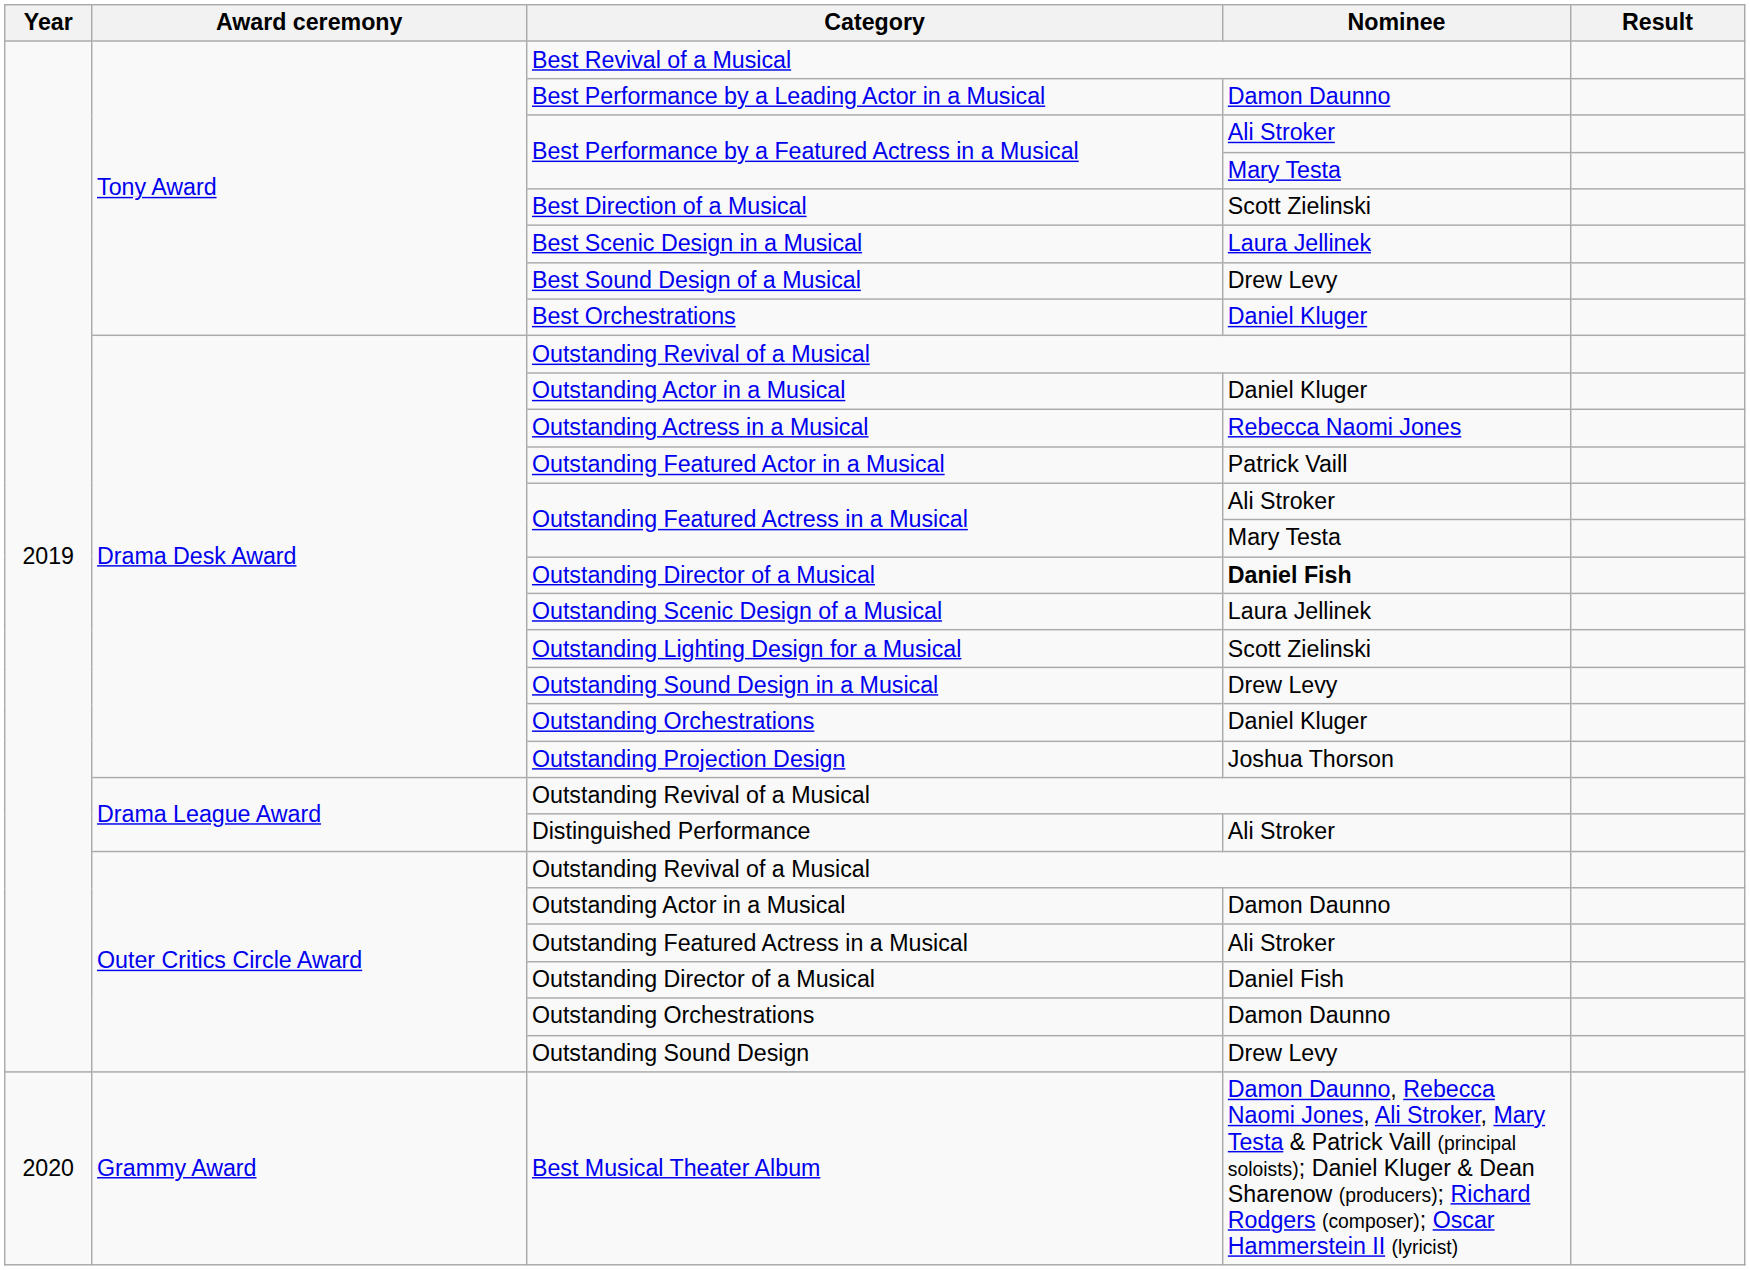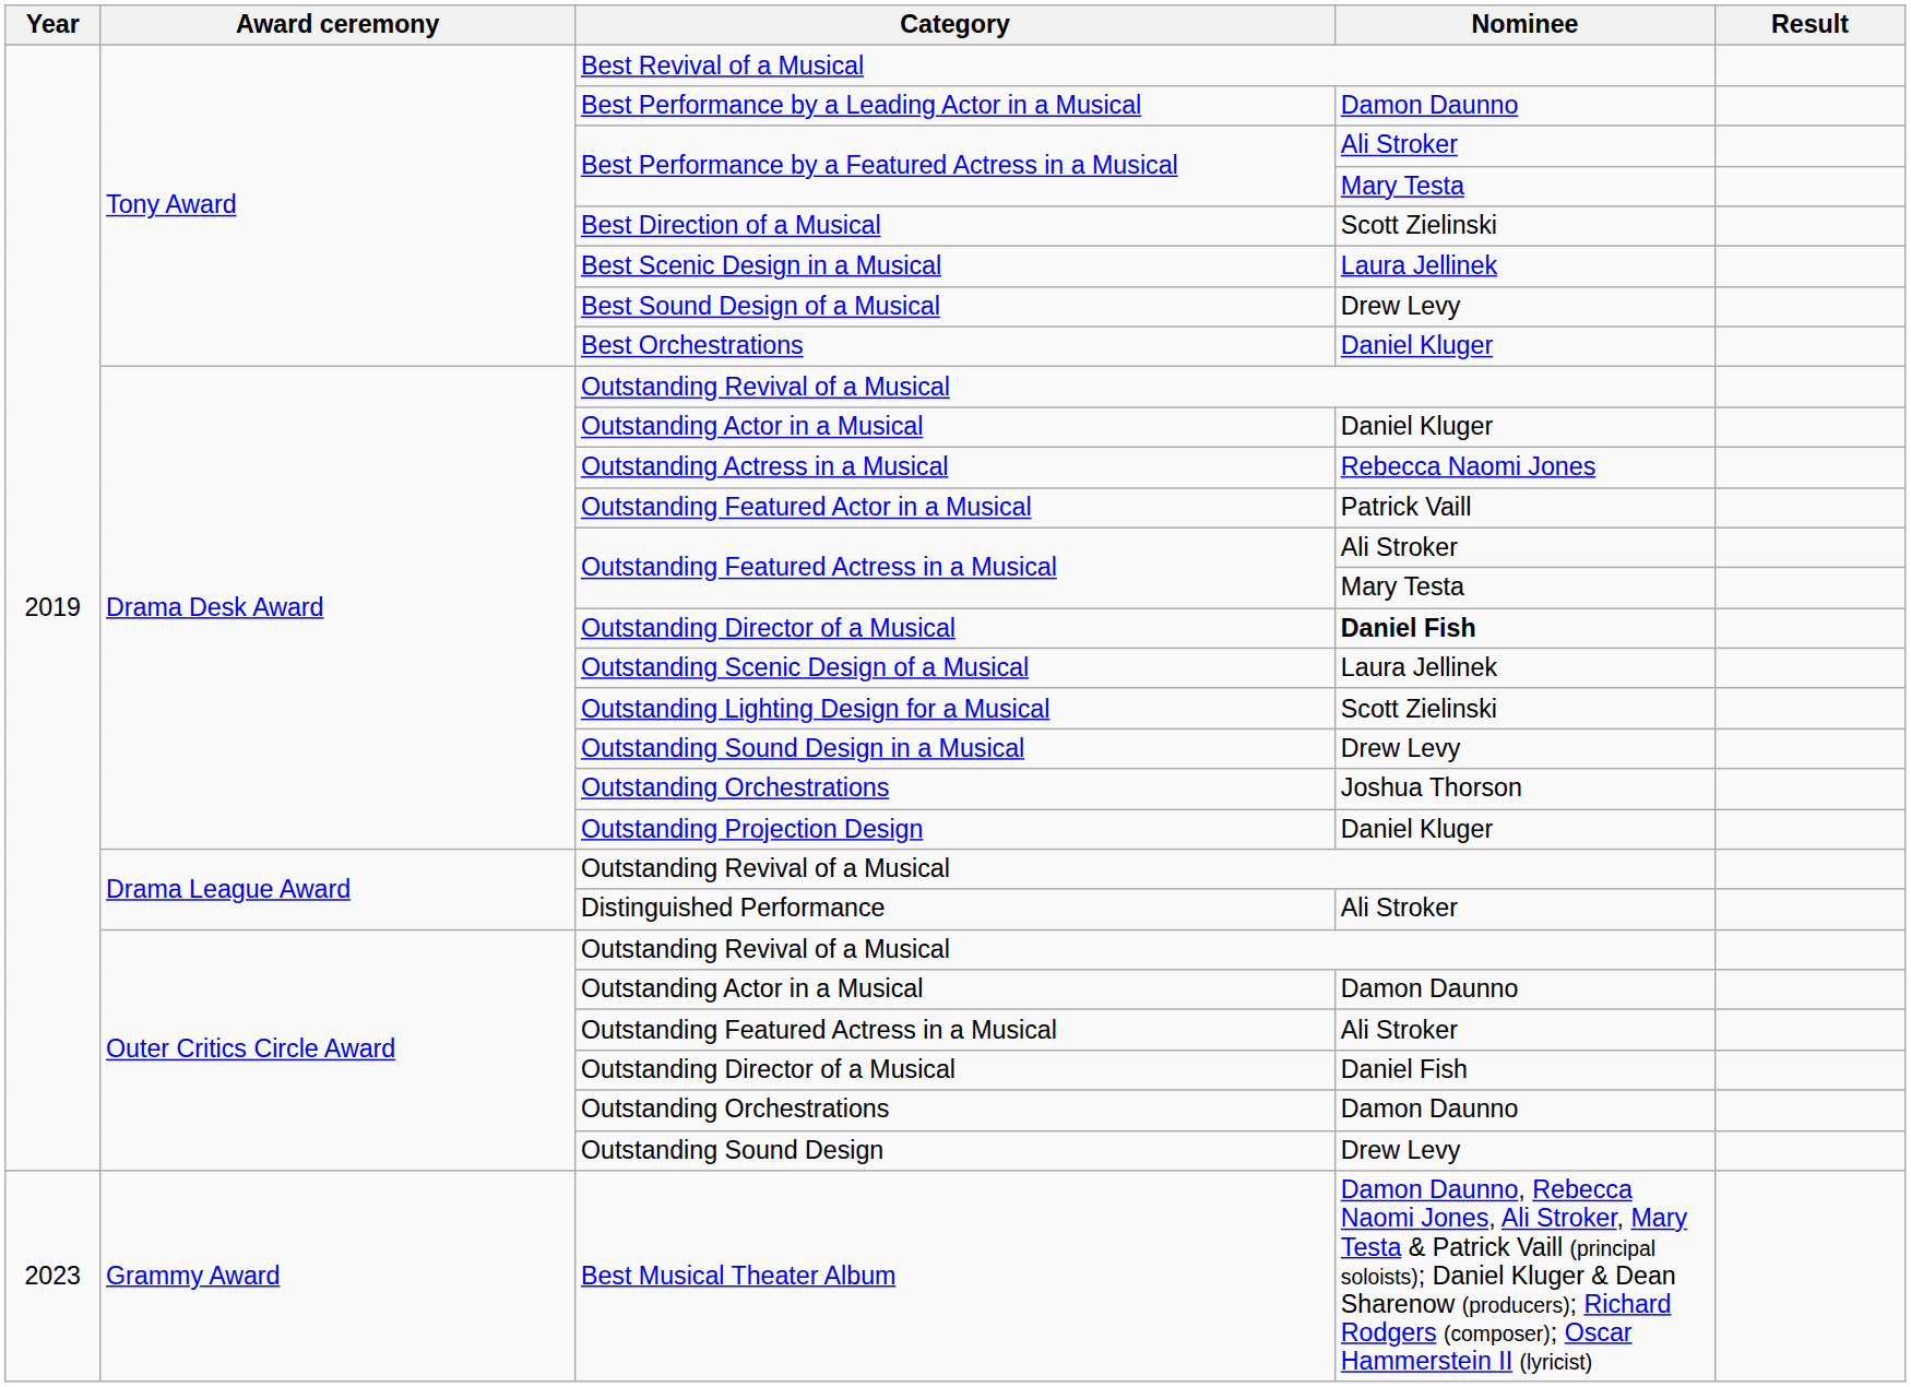Drama Desk Award / Outstanding Orchestrations | Nominee: Daniel Kluger -> Joshua Thorson
Outstanding Projection Design | Nominee: Joshua Thorson -> Daniel Kluger
Best Musical Theater Album | Year: 2020 -> 2023
